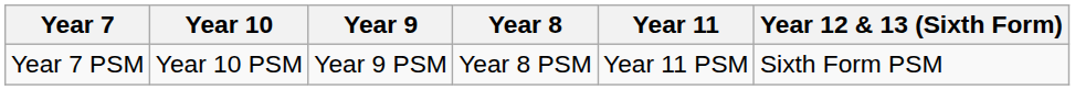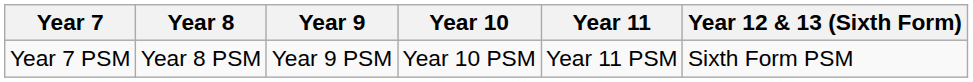columns swapped: Year 8 <-> Year 10
